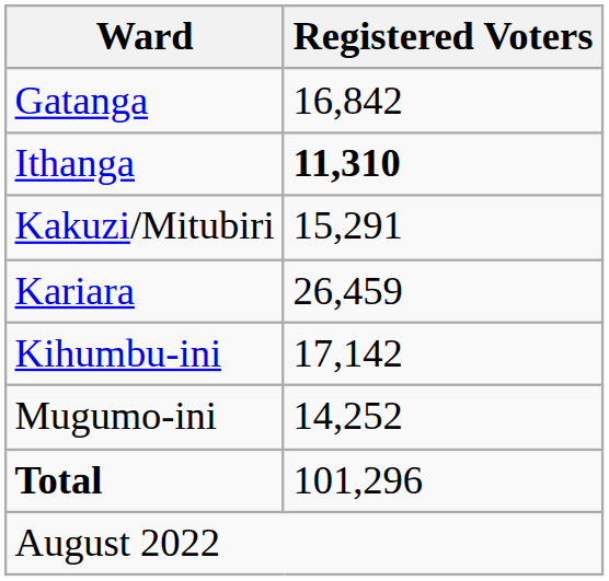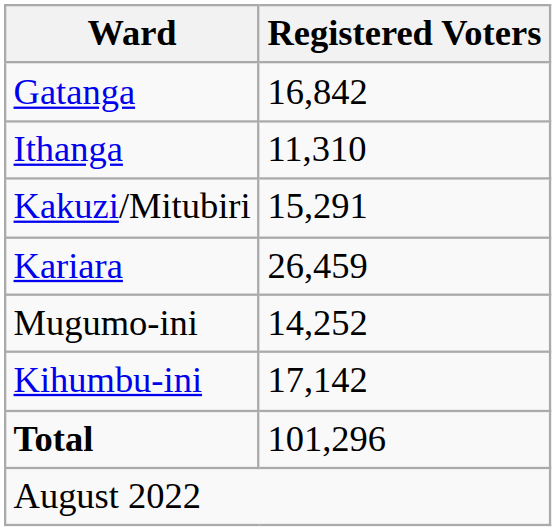Ithanga | Registered Voters: bold -> normal
rows swapped: Mugumo-ini <-> Kihumbu-ini
